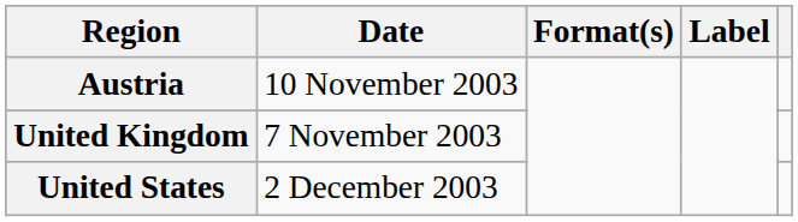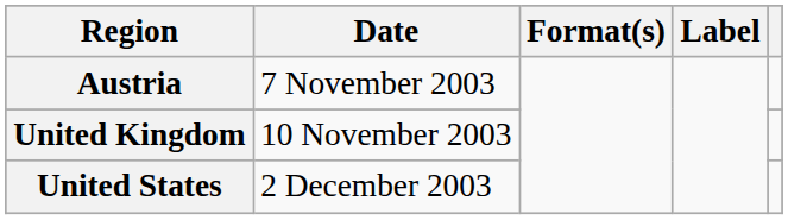Austria | Date: 10 November 2003 -> 7 November 2003
United Kingdom | Date: 7 November 2003 -> 10 November 2003
